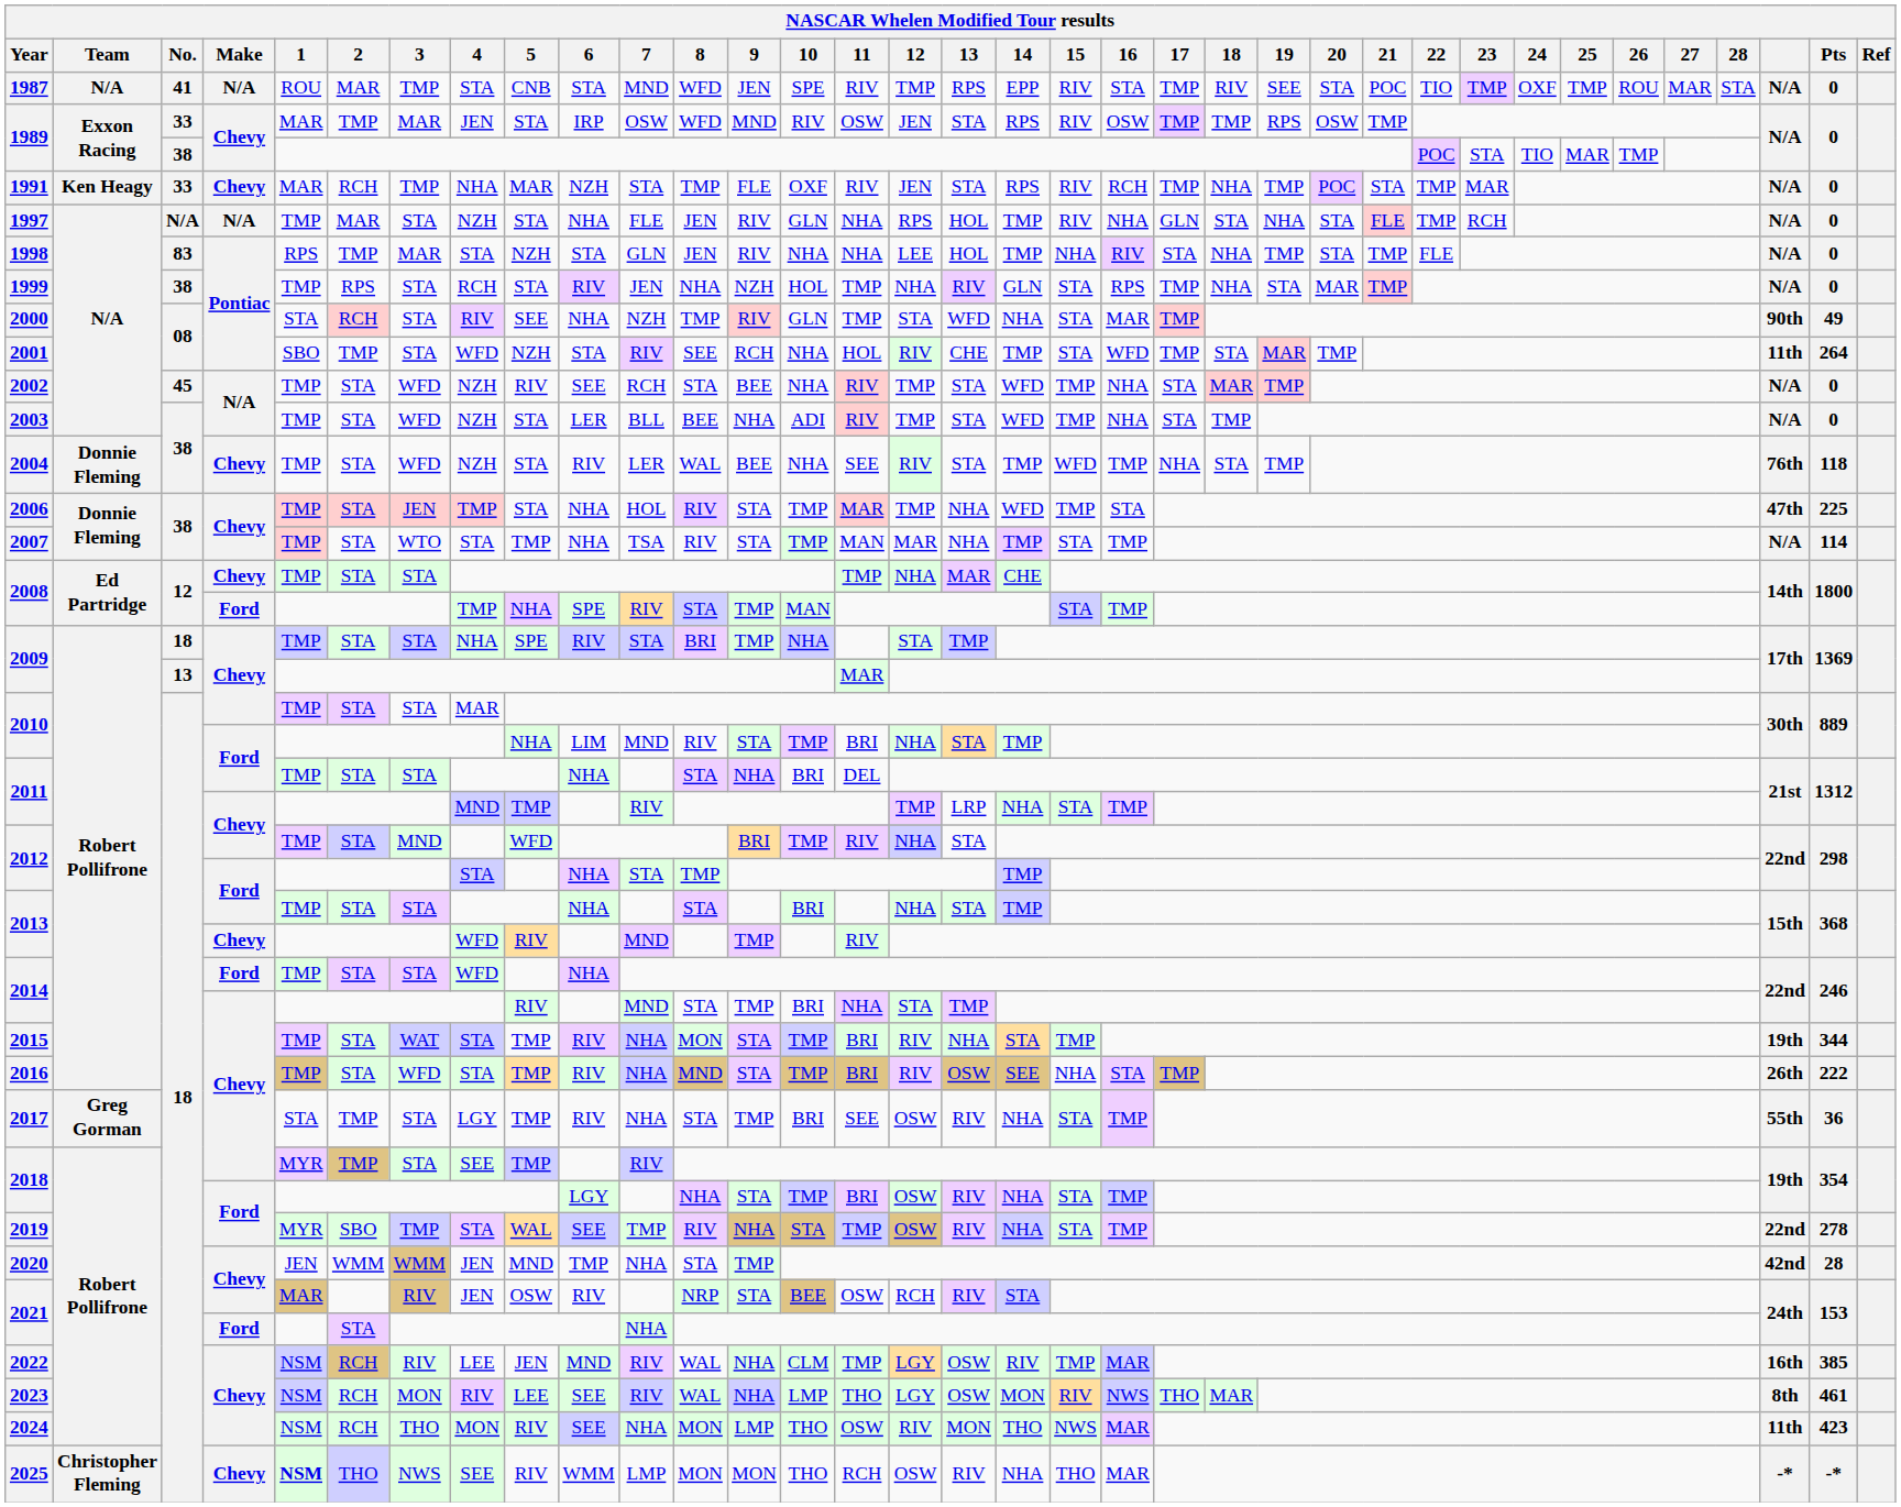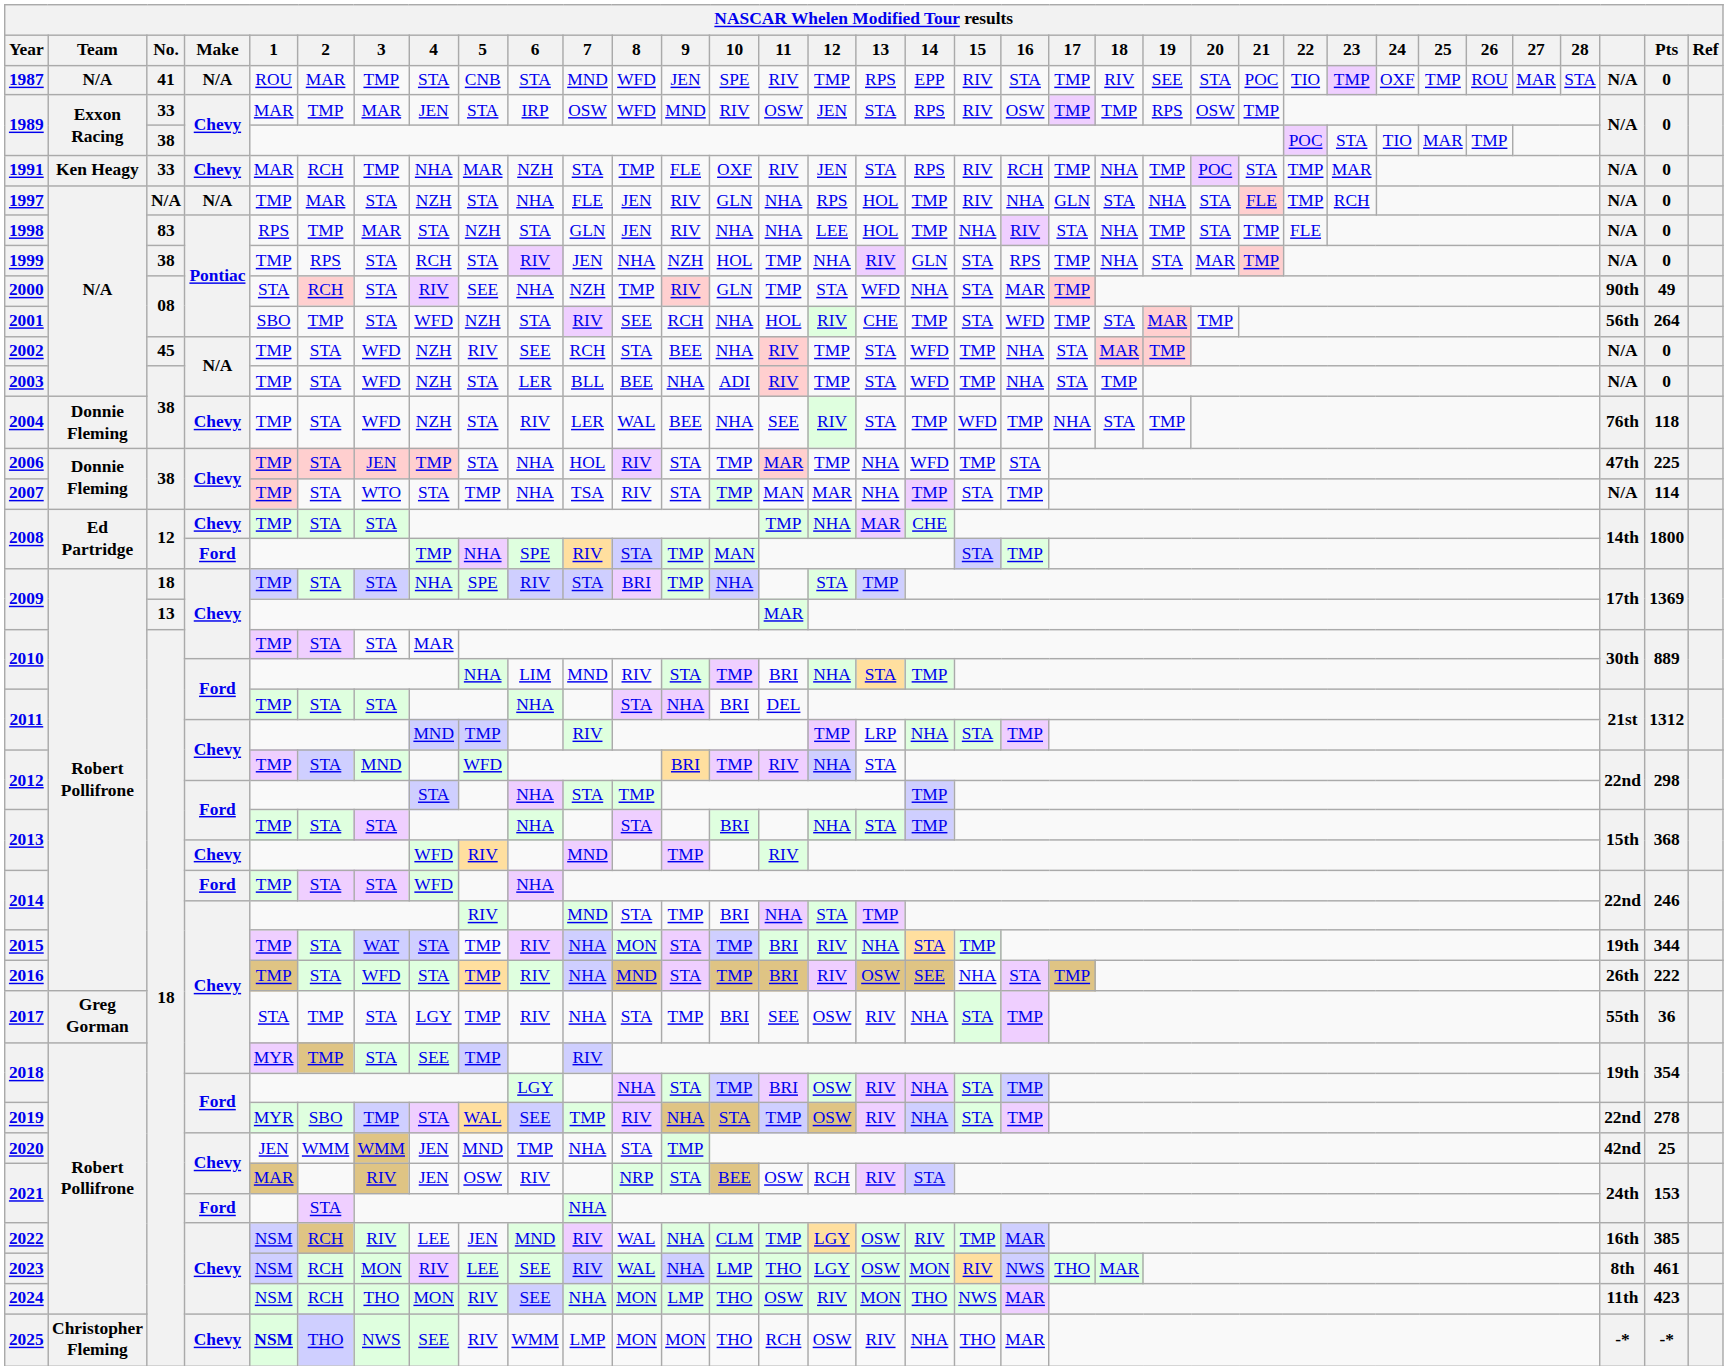2001 | column 33: 11th -> 56th
2020 | Pts: 28 -> 25
